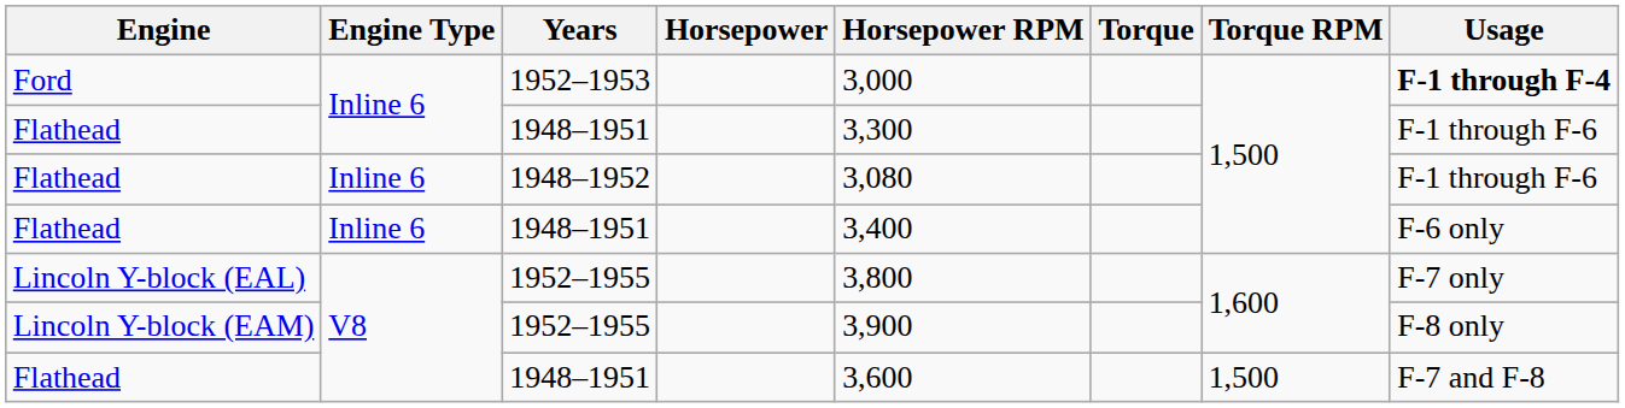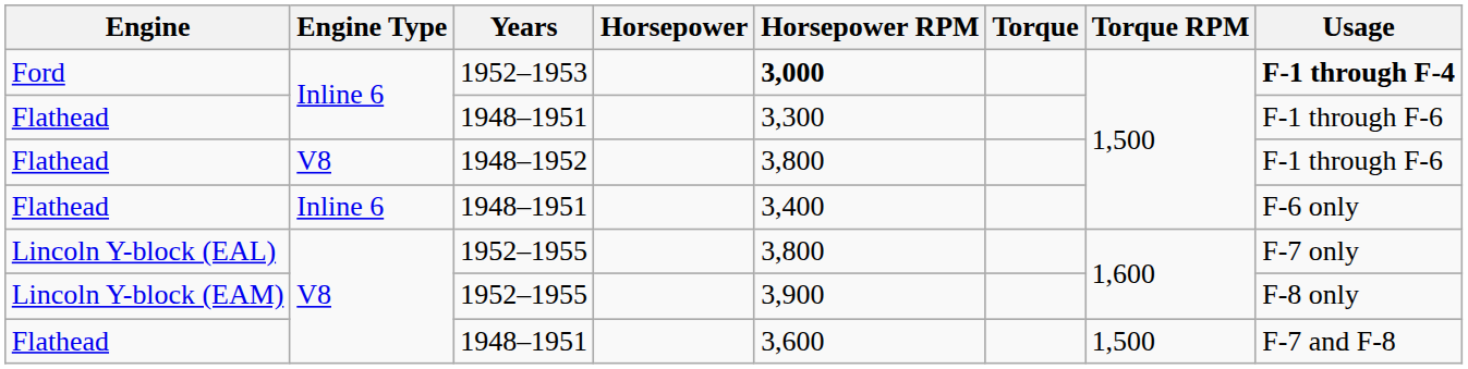Ford | Horsepower RPM: normal -> bold
Flathead / 1948–1952 | Engine Type: Inline 6 -> V8
Flathead / 1948–1952 | Horsepower RPM: 3,080 -> 3,800
